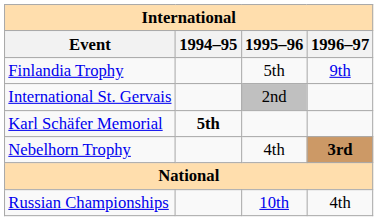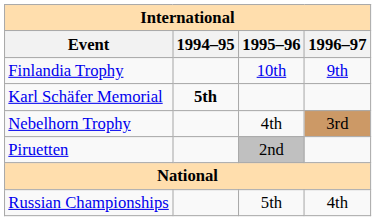Finlandia Trophy | 1995–96: 5th -> 10th
- row: International St. Gervais | 2nd
Nebelhorn Trophy | 1996–97: bold -> normal
+ row: Piruetten | 2nd
Russian Championships | 1995–96: 10th -> 5th
